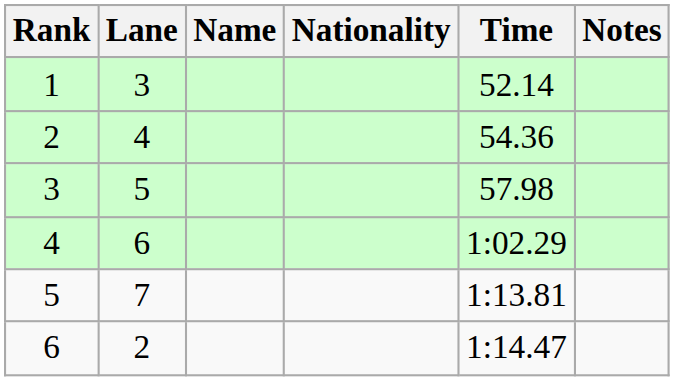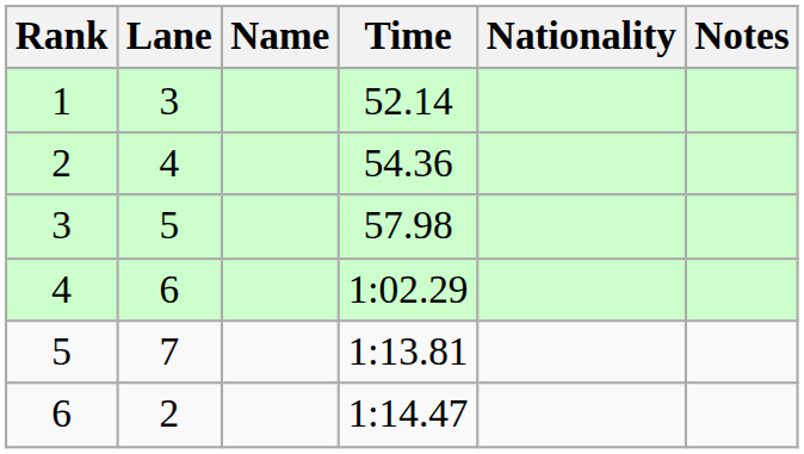columns swapped: Nationality <-> Time
